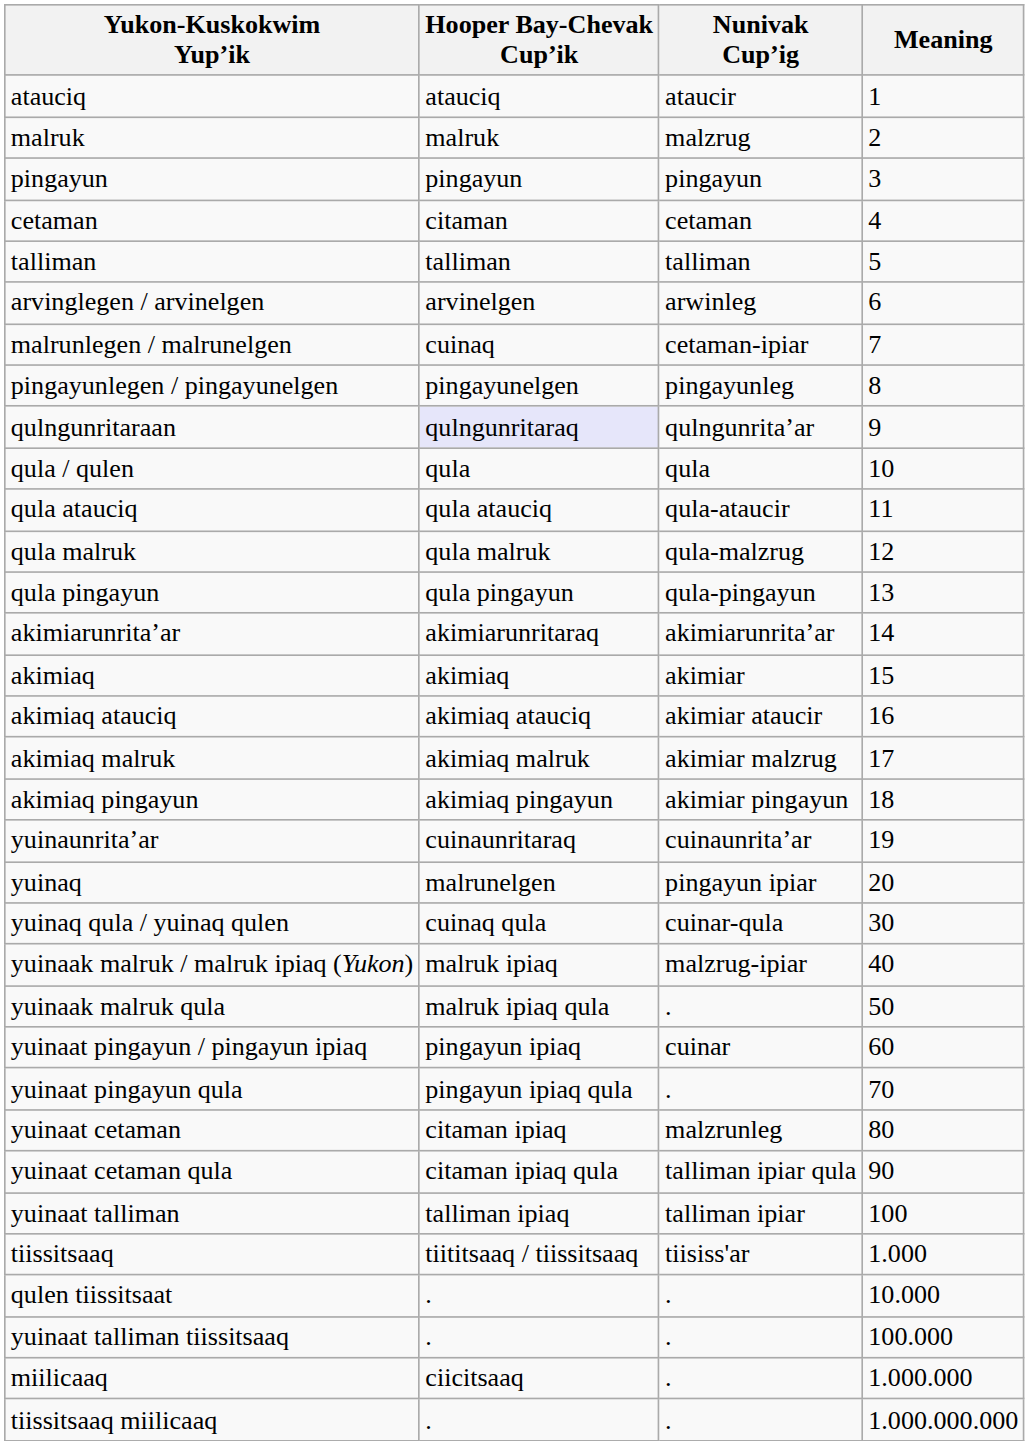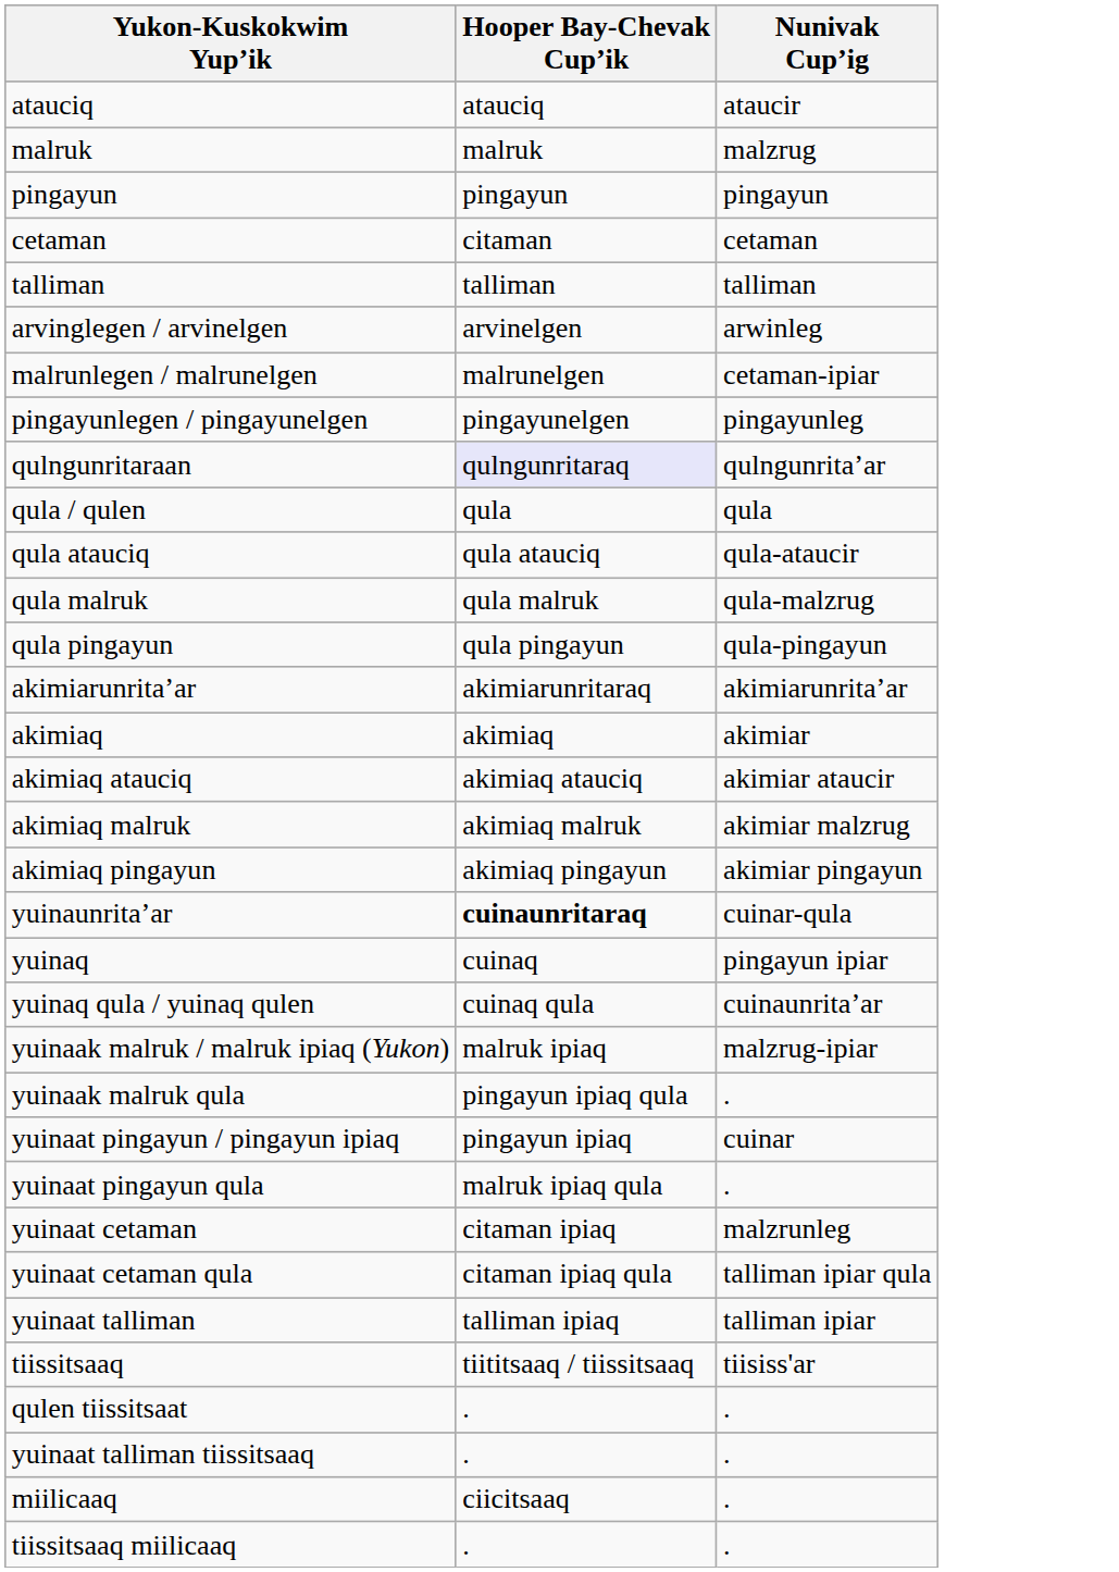- column: Meaning | 1 | 2 | 3 | 4 | 5 | 6 | 7 | 8 | 9 | 10 | 11 | 12 | 13 | 14 | 15 | 16 | 17 | 18 | 19 | 20 | 30 | 40 | 50 | 60 | 70 | 80 | 90 | 100 | 1.000 | 10.000 | 100.000 | 1.000.000 | 1.000.000.000
malrunlegen / malrunelgen | Hooper Bay-Chevak Cup’ik: cuinaq -> malrunelgen
yuinaunrita’ar | Hooper Bay-Chevak Cup’ik: normal -> bold
yuinaunrita’ar | Nunivak Cup’ig: cuinaunrita’ar -> cuinar-qula
yuinaq | Hooper Bay-Chevak Cup’ik: malrunelgen -> cuinaq
yuinaq qula / yuinaq qulen | Nunivak Cup’ig: cuinar-qula -> cuinaunrita’ar
yuinaak malruk qula | Hooper Bay-Chevak Cup’ik: malruk ipiaq qula -> pingayun ipiaq qula
yuinaat pingayun qula | Hooper Bay-Chevak Cup’ik: pingayun ipiaq qula -> malruk ipiaq qula
